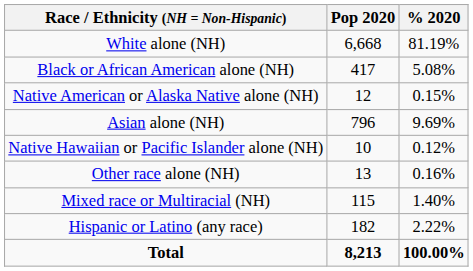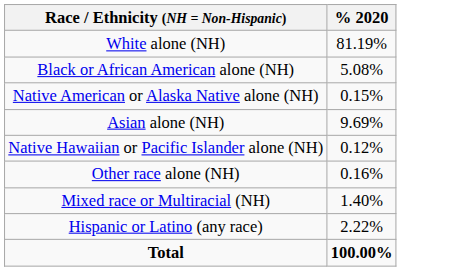- column: Pop 2020 | 6,668 | 417 | 12 | 796 | 10 | 13 | 115 | 182 | 8,213
